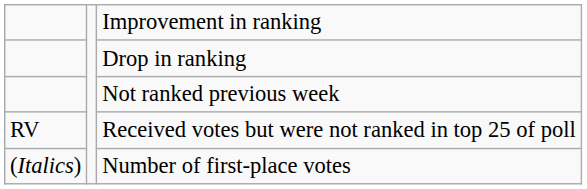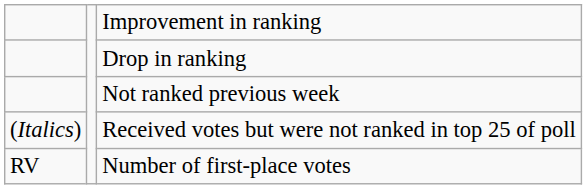Received votes but were not ranked in top 25 of poll | column 1: RV -> (Italics)
Number of first-place votes | column 1: (Italics) -> RV
